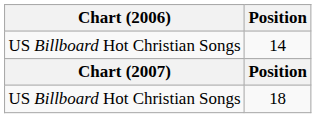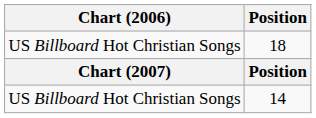rows swapped: 14 <-> 18
